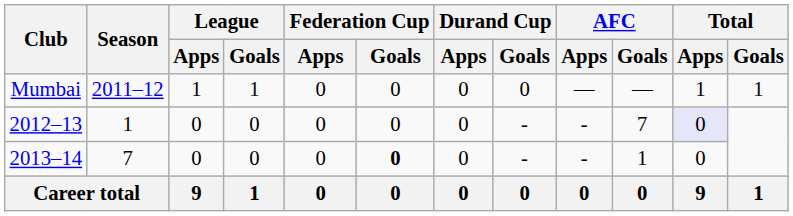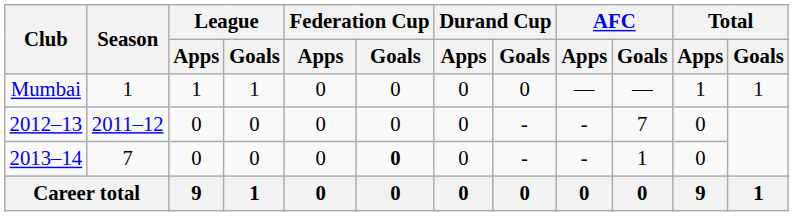Mumbai | Season: 2011–12 -> 1
2012–13 | Season: 1 -> 2011–12
2012–13 | Total / Apps: lavender background -> no background
